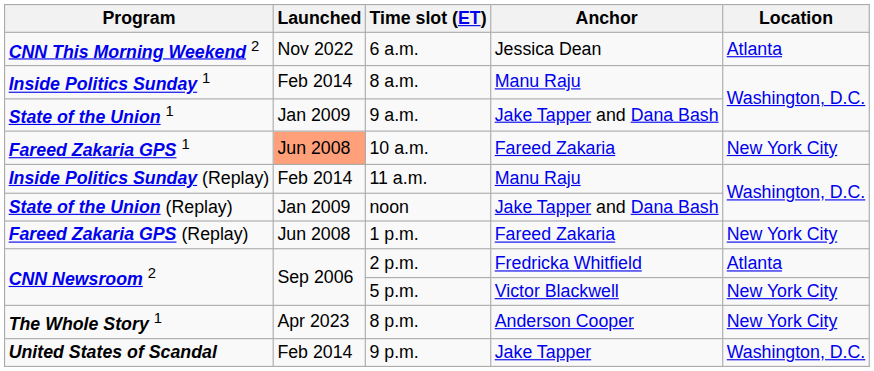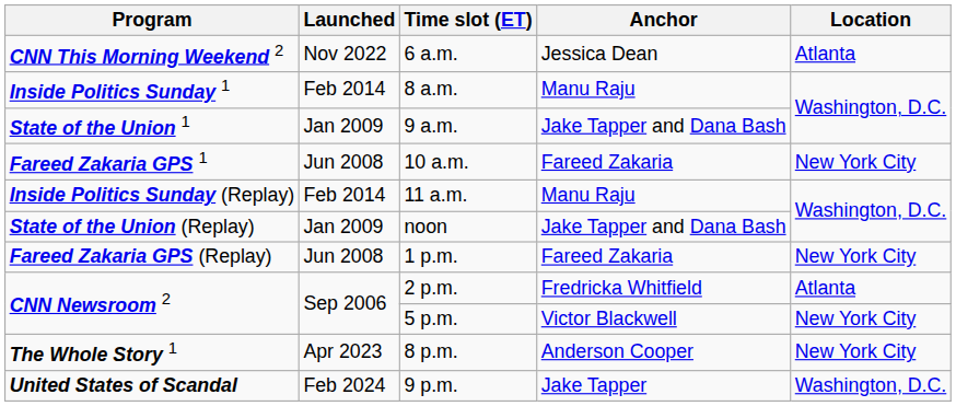10 a.m. | Launched: lightsalmon background -> no background
9 p.m. | Launched: Feb 2014 -> Feb 2024
